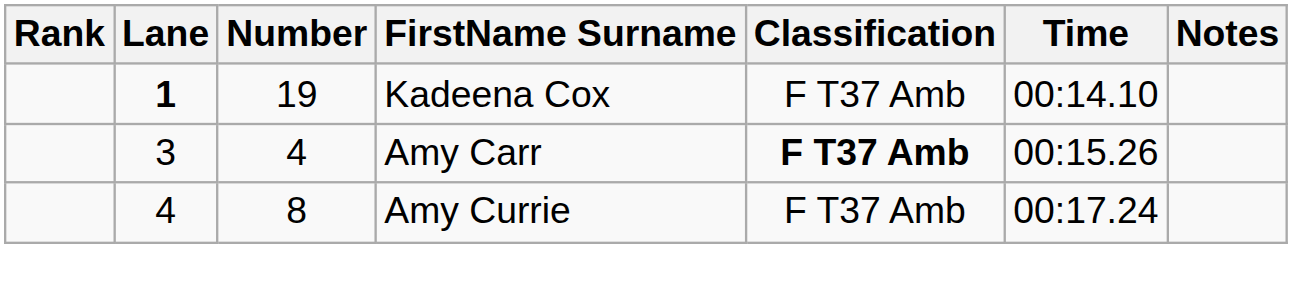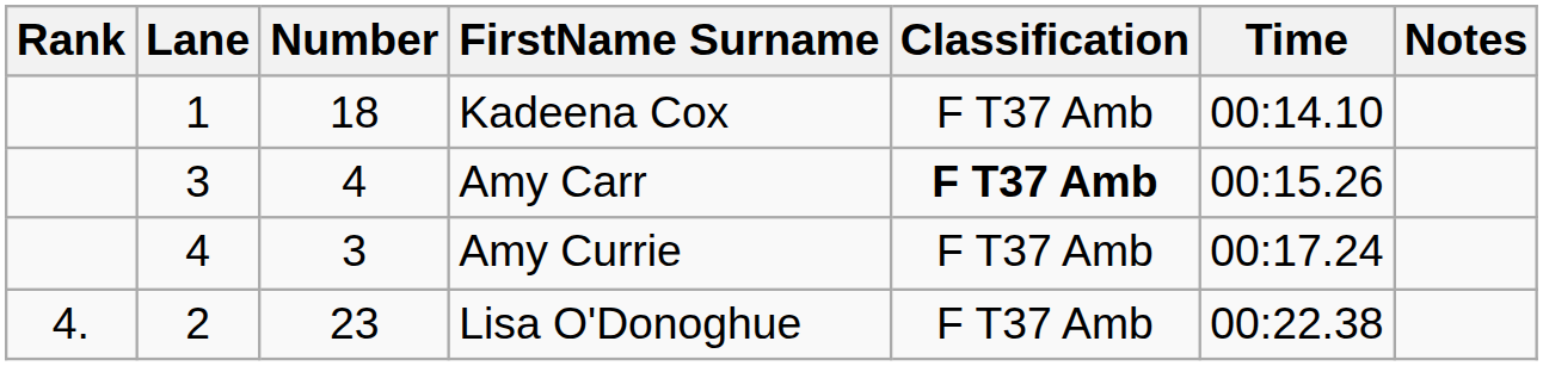Kadeena Cox | Lane: bold -> normal
Kadeena Cox | Number: 19 -> 18
Amy Currie | Number: 8 -> 3
+ row: 4. | 2 | 23 | Lisa O'Donoghue | F T37 Amb | 00:22.38
